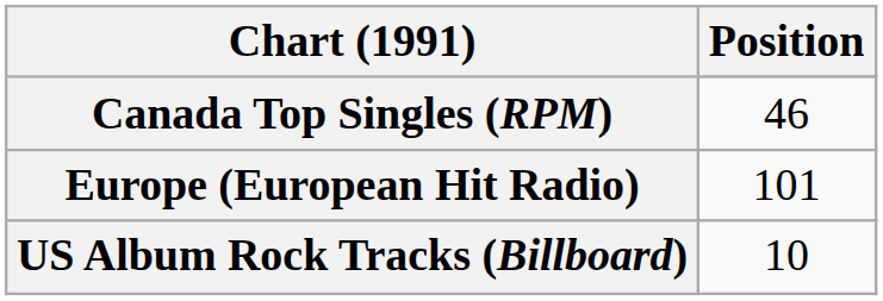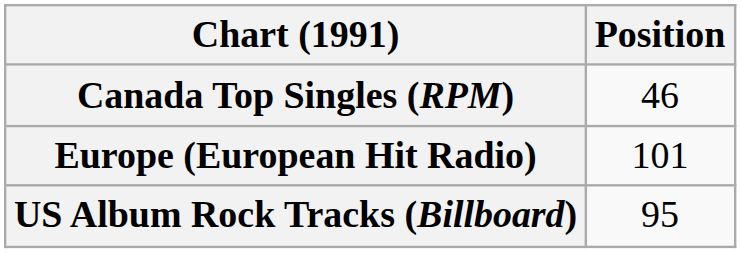US Album Rock Tracks (Billboard) | Position: 10 -> 95
